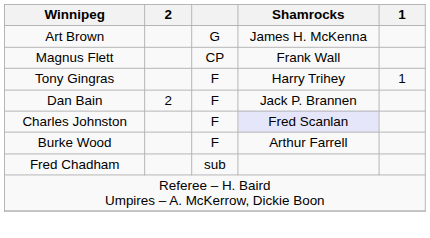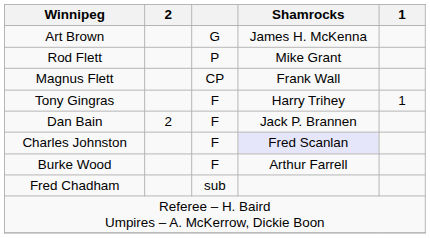+ row: Rod Flett | P | Mike Grant
